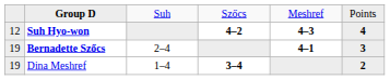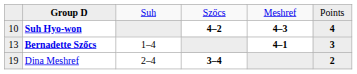Suh Hyo-won | column 1: 12 -> 10
Bernadette Szőcs | column 1: 19 -> 13
Bernadette Szőcs | column 3: 2–4 -> 1–4
Dina Meshref | column 3: 1–4 -> 2–4
